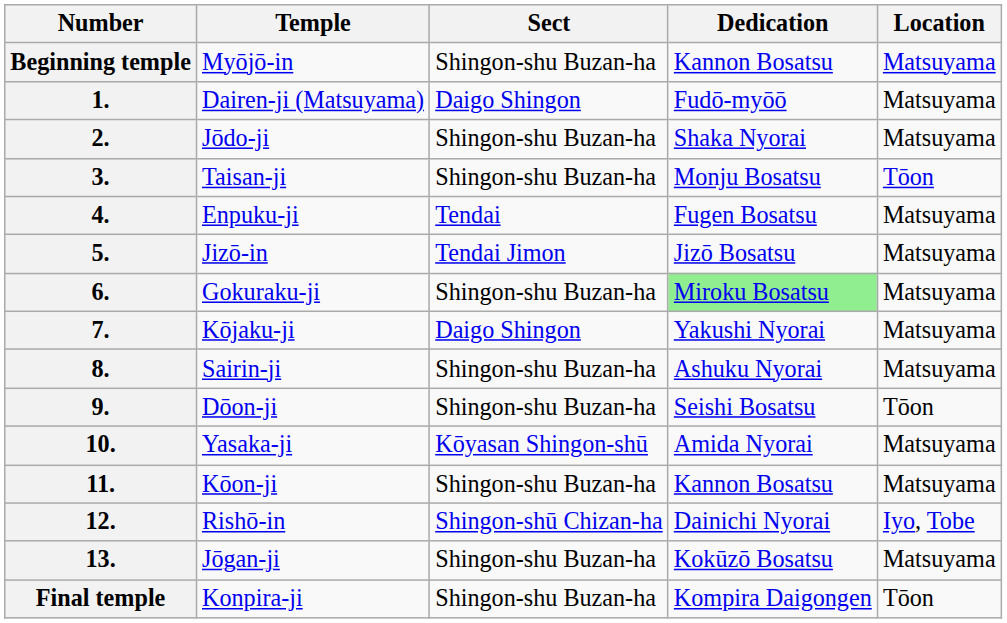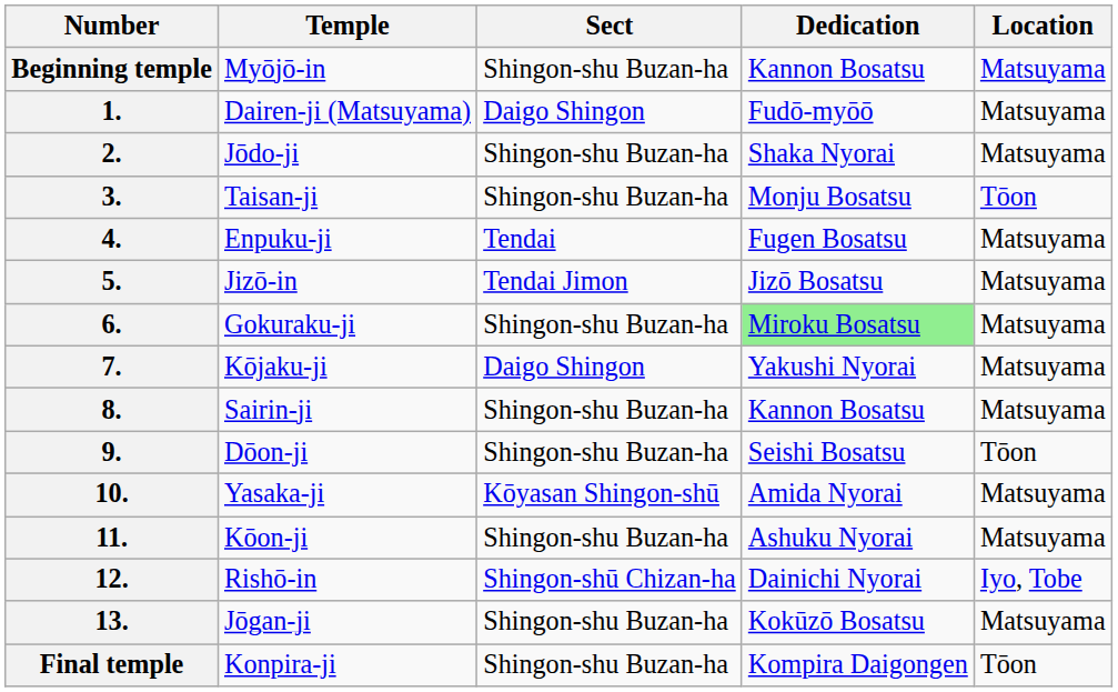8. | Dedication: Ashuku Nyorai -> Kannon Bosatsu
11. | Dedication: Kannon Bosatsu -> Ashuku Nyorai
